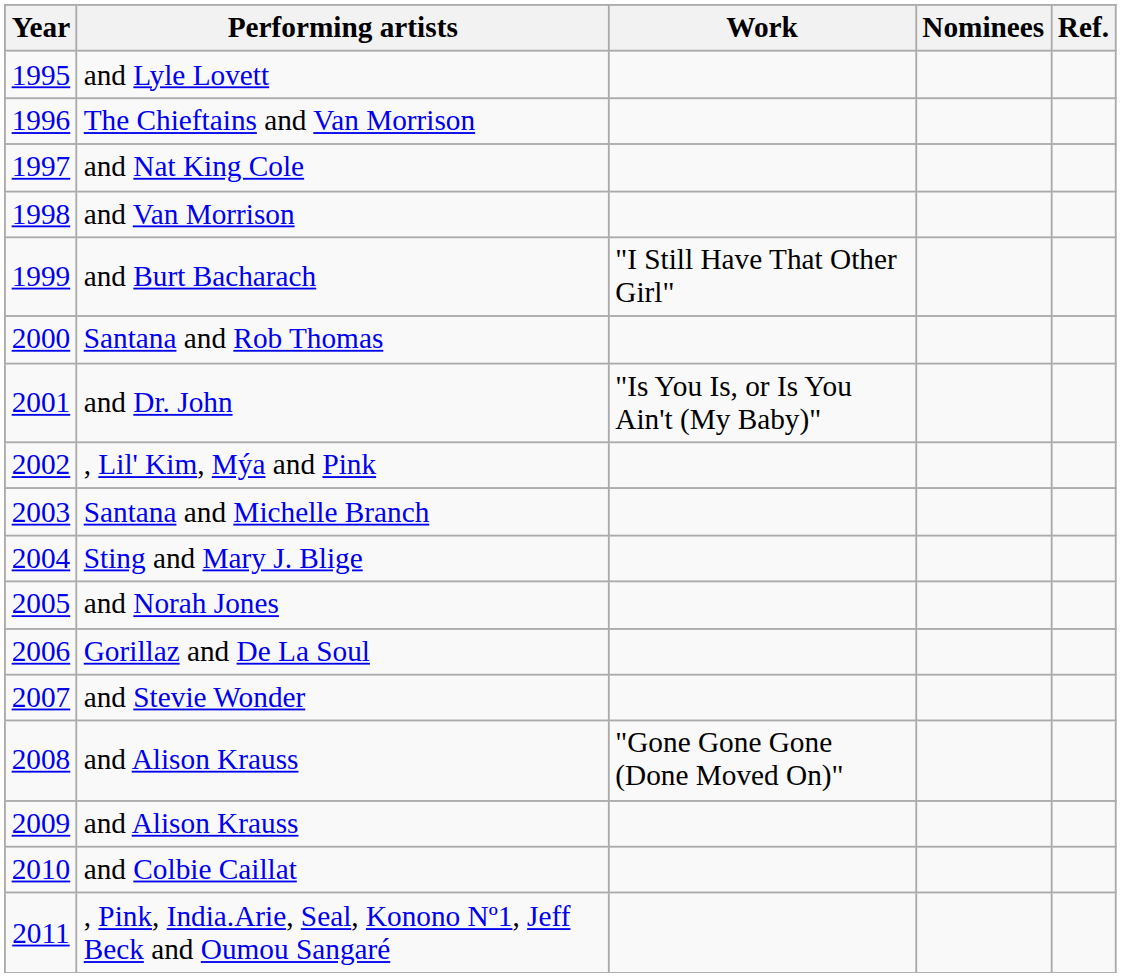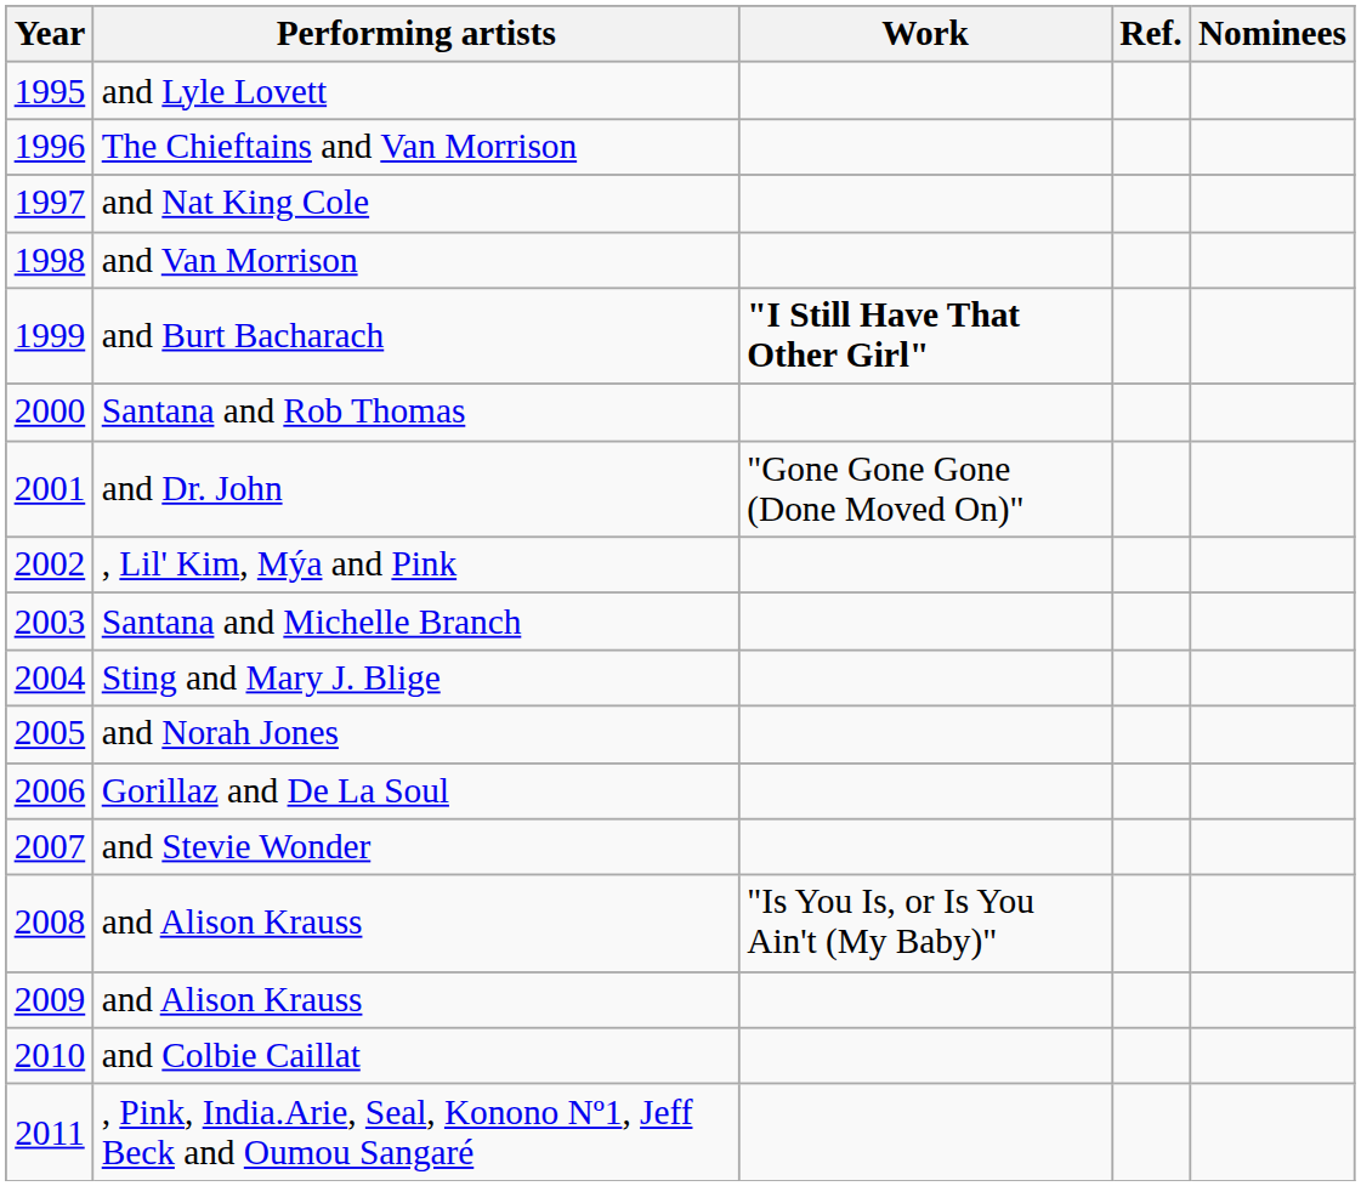columns swapped: Nominees <-> Ref.
and Burt Bacharach | Work: normal -> bold
and Dr. John | Work: "Is You Is, or Is You Ain't (My Baby)" -> "Gone Gone Gone (Done Moved On)"
2008 / and Alison Krauss | Work: "Gone Gone Gone (Done Moved On)" -> "Is You Is, or Is You Ain't (My Baby)"
